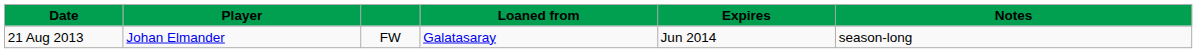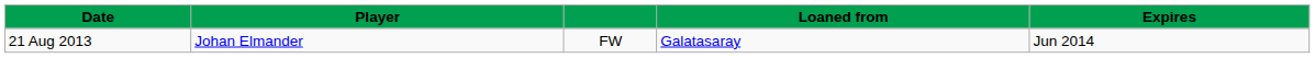- column: Notes | season-long
